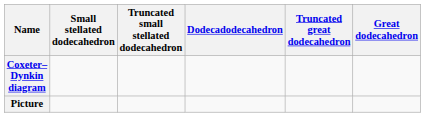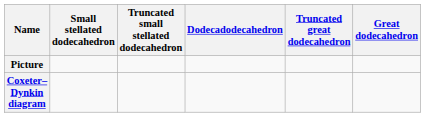rows swapped: Coxeter–Dynkin diagram <-> Picture
